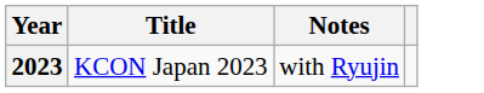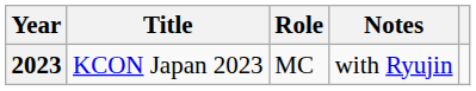+ column: Role | MC
